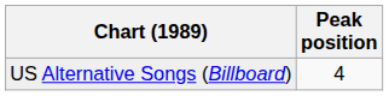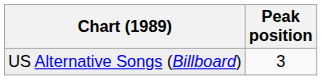US Alternative Songs (Billboard) | Peak position: 4 -> 3
